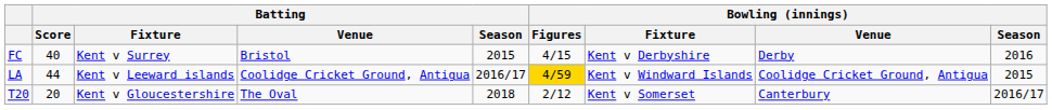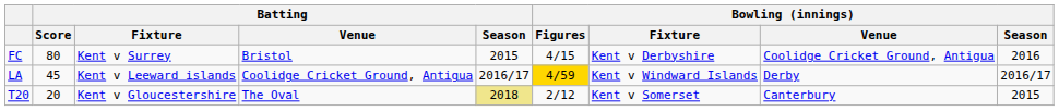FC | Batting / Score: 40 -> 80
FC | Bowling (innings) / Venue: Derby -> Coolidge Cricket Ground, Antigua
LA | Batting / Score: 44 -> 45
LA | Bowling (innings) / Venue: Coolidge Cricket Ground, Antigua -> Derby
LA | Bowling (innings) / Season: 2015 -> 2016/17
T20 | Batting / Season: no background -> khaki background
T20 | Bowling (innings) / Season: 2016/17 -> 2015
